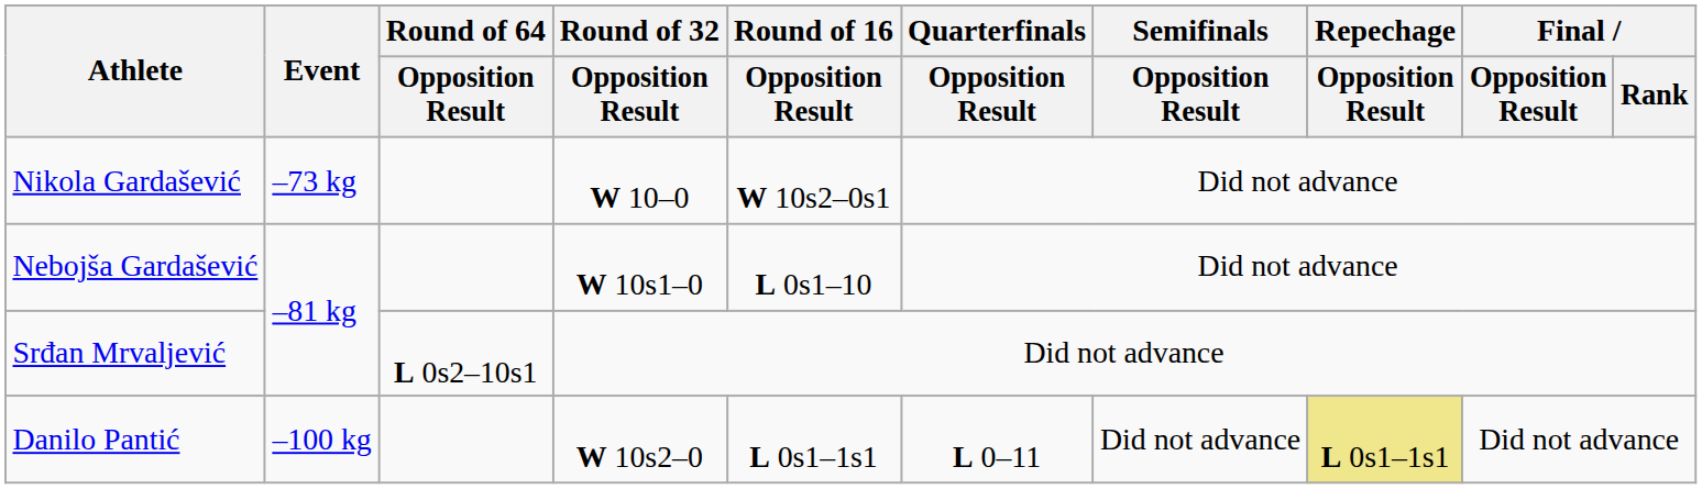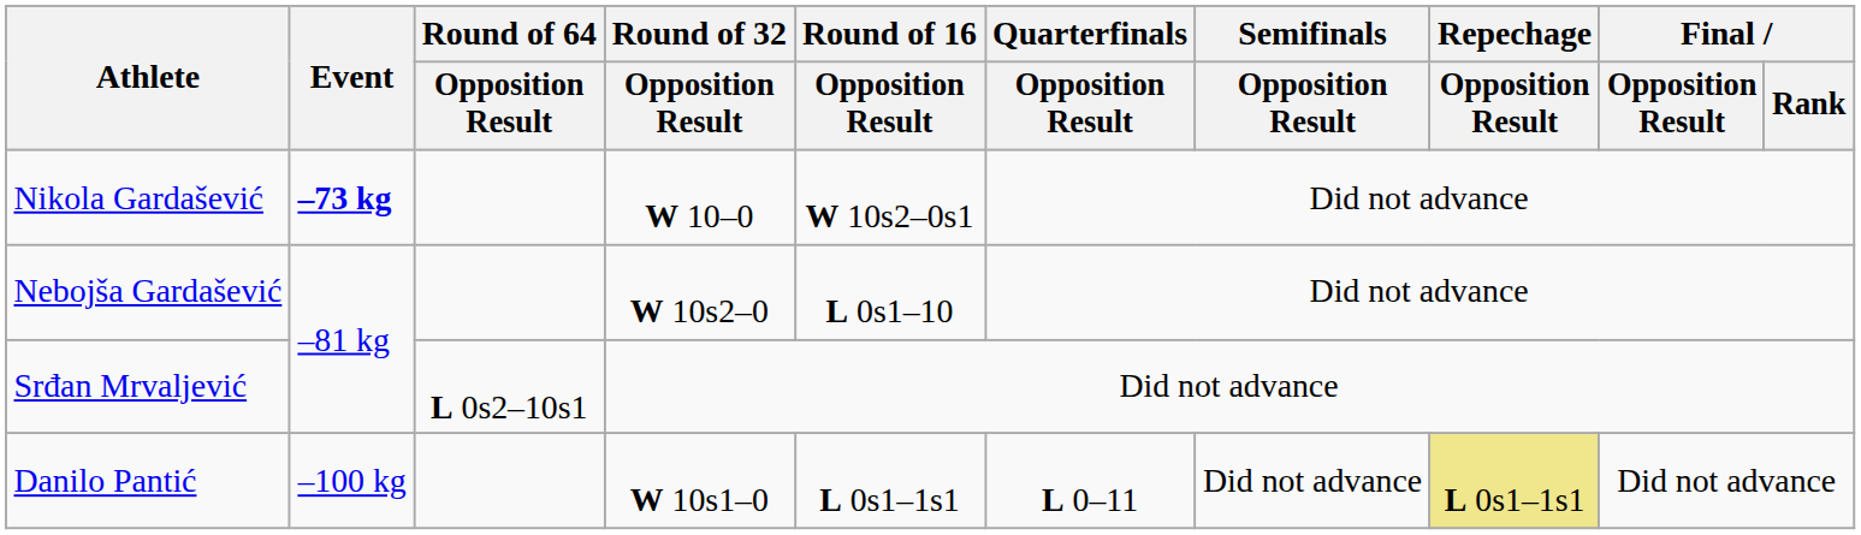Nikola Gardašević | Event: normal -> bold
Nebojša Gardašević | Round of 32 / Opposition Result: W 10s1–0 -> W 10s2–0
Danilo Pantić | Round of 32 / Opposition Result: W 10s2–0 -> W 10s1–0
